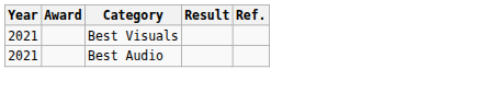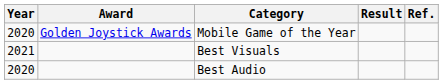+ row: 2020 | Golden Joystick Awards | Mobile Game of the Year
Best Audio | Year: 2021 -> 2020
